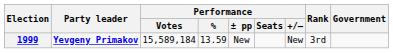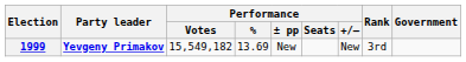1999 | Performance / Votes: 15,589,184 -> 15,549,182
1999 | Performance / %: 13.59 -> 13.69
